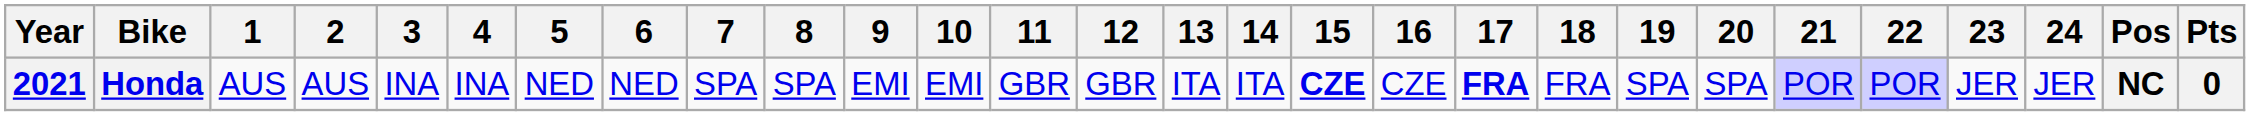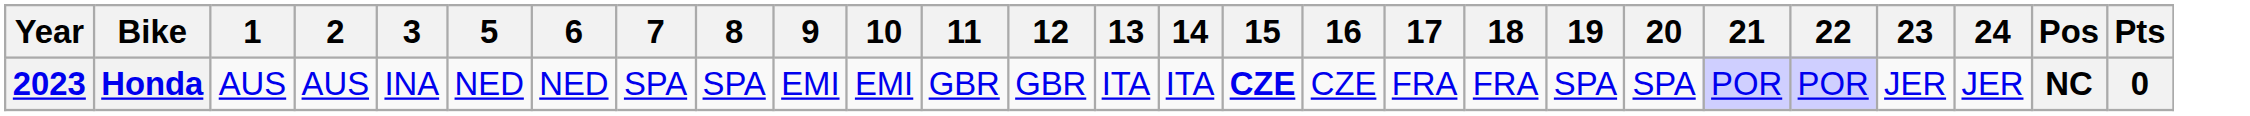- column: 4 | INA
Honda | Year: 2021 -> 2023
Honda | 17: bold -> normal
